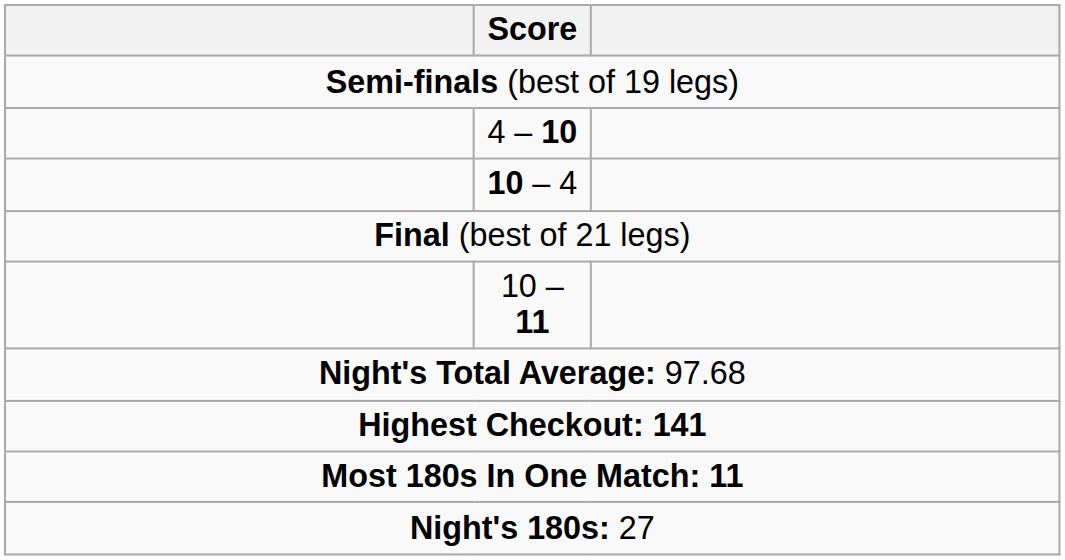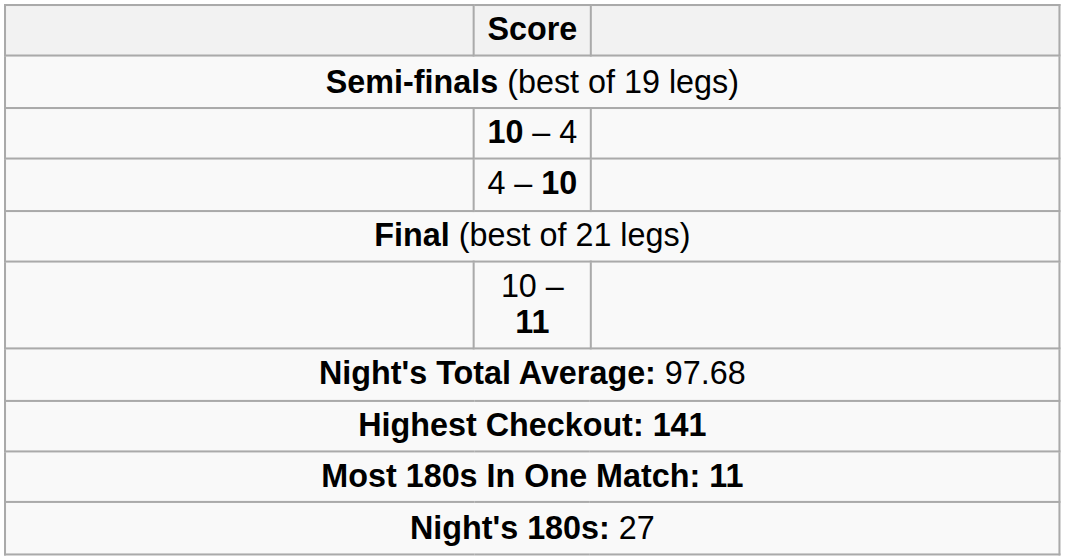rows swapped: 4 – 10 <-> 10 – 4
